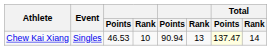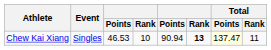Chew Kai Xiang | column 6: normal -> bold
Chew Kai Xiang | Total / Rank: 14 -> 11
